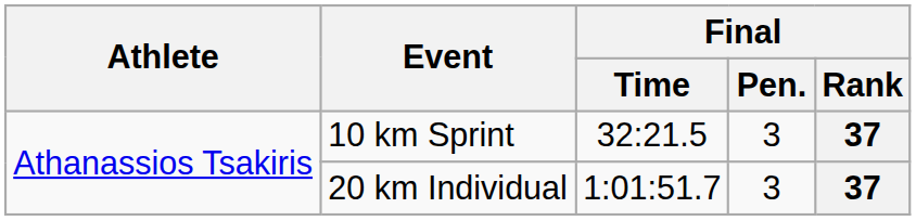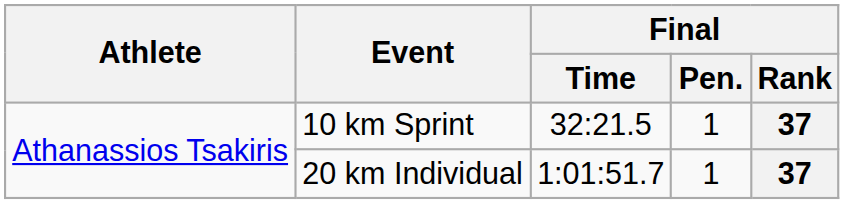10 km Sprint | Final / Pen.: 3 -> 1
20 km Individual | Final / Pen.: 3 -> 1
